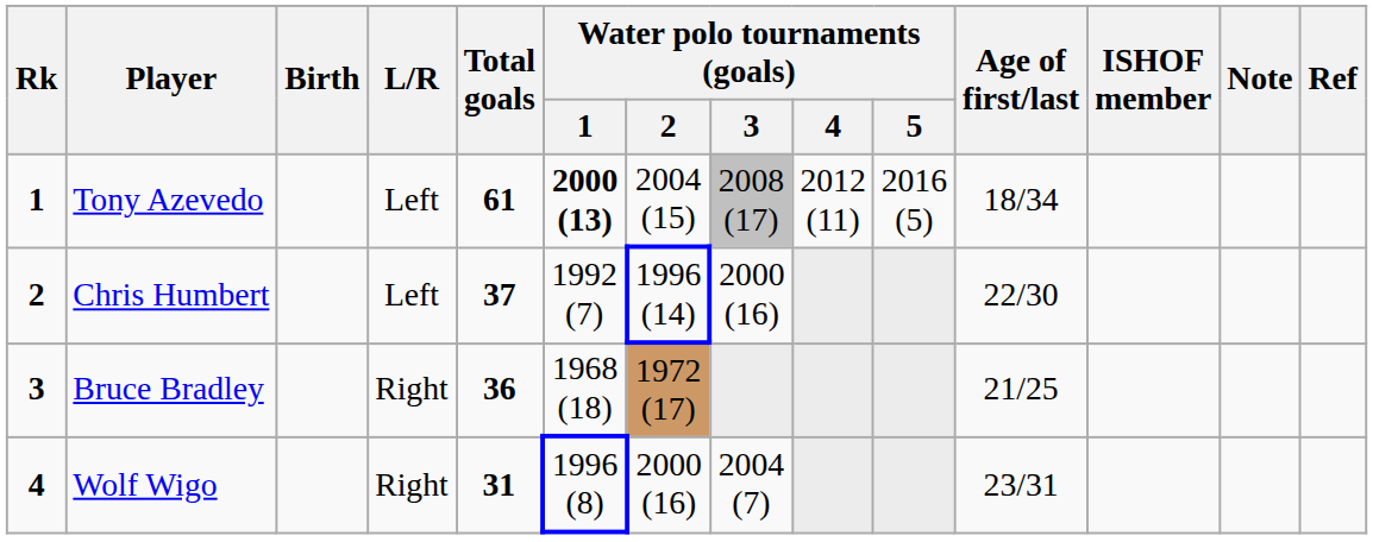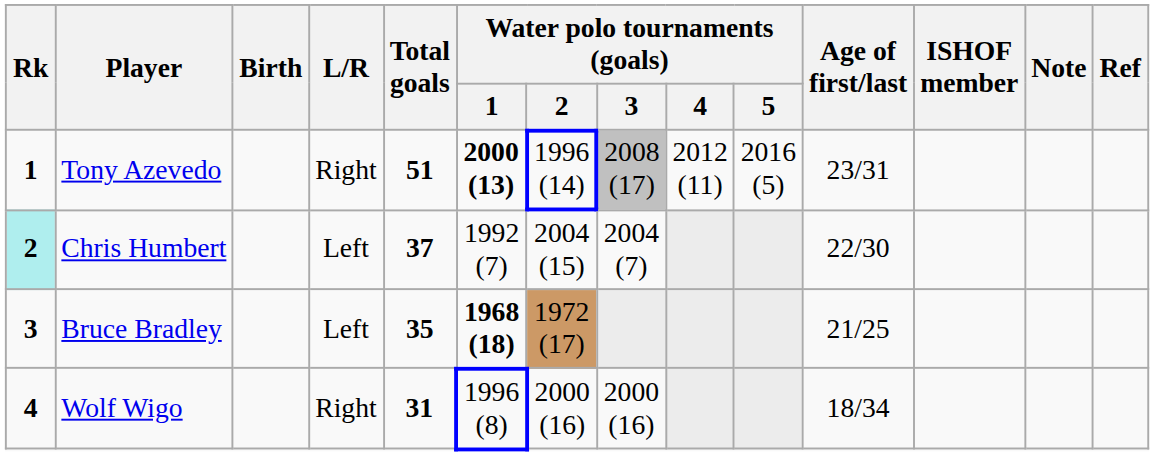Tony Azevedo | L/R: Left -> Right
Tony Azevedo | Total goals: 61 -> 51
Tony Azevedo | Water polo tournaments (goals) / 2: 2004 (15) -> 1996 (14)
Tony Azevedo | Age of first/last: 18/34 -> 23/31
Chris Humbert | Rk: no background -> paleturquoise background
Chris Humbert | Water polo tournaments (goals) / 2: 1996 (14) -> 2004 (15)
Chris Humbert | Water polo tournaments (goals) / 3: 2000 (16) -> 2004 (7)
Bruce Bradley | L/R: Right -> Left
Bruce Bradley | Total goals: 36 -> 35
Bruce Bradley | Water polo tournaments (goals) / 1: normal -> bold
Wolf Wigo | Water polo tournaments (goals) / 3: 2004 (7) -> 2000 (16)
Wolf Wigo | Age of first/last: 23/31 -> 18/34
